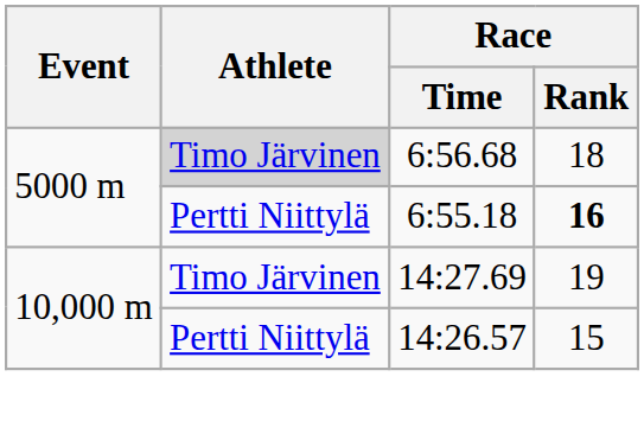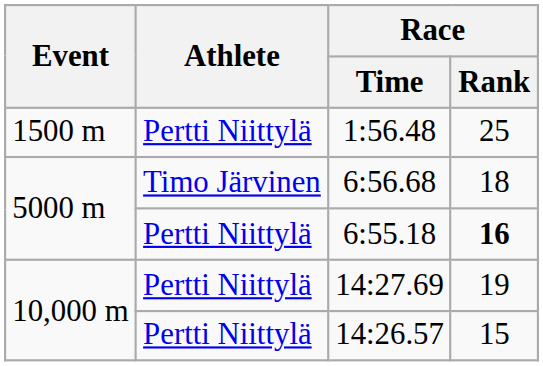+ row: 1500 m | Pertti Niittylä | 1:56.48 | 25
6:56.68 | Athlete: lightgrey background -> no background
14:27.69 | Athlete: Timo Järvinen -> Pertti Niittylä
